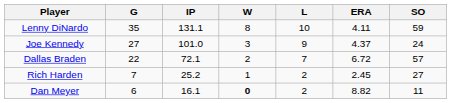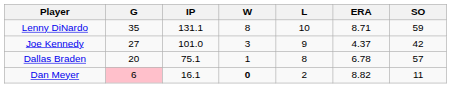Lenny DiNardo | ERA: 4.11 -> 8.71
Joe Kennedy | SO: 24 -> 42
Dallas Braden | G: 22 -> 20
Dallas Braden | IP: 72.1 -> 75.1
Dallas Braden | W: 2 -> 1
Dallas Braden | L: 7 -> 8
Dallas Braden | ERA: 6.72 -> 6.78
- row: Rich Harden | 7 | 25.2 | 1 | 2 | 2.45 | 27
Dan Meyer | G: no background -> pink background
